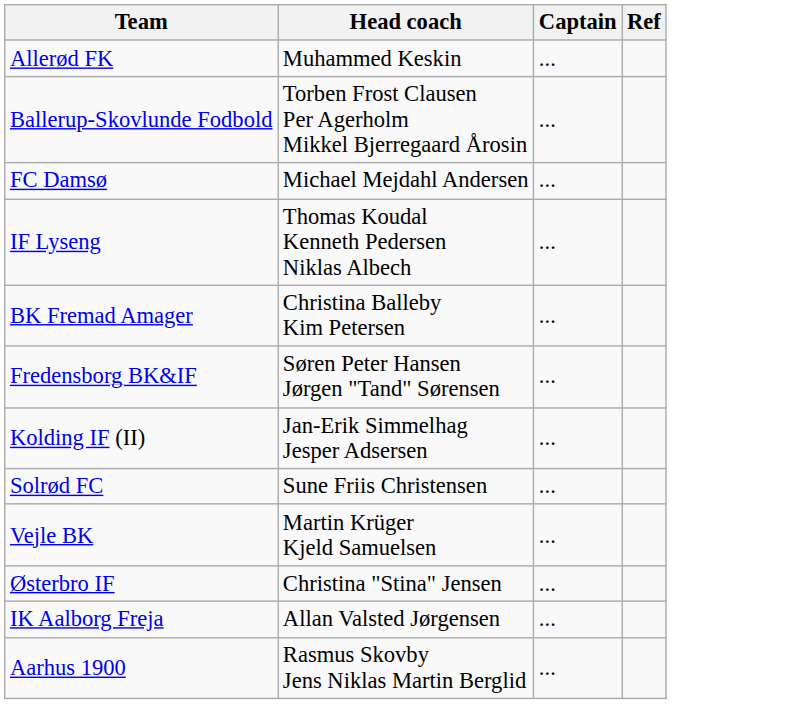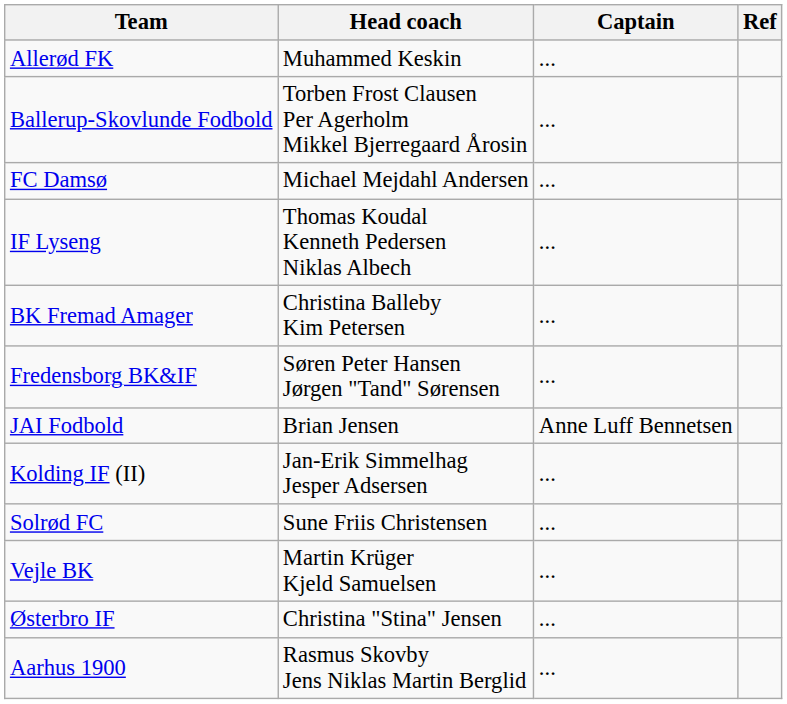+ row: JAI Fodbold | Brian Jensen | Anne Luff Bennetsen
- row: IK Aalborg Freja | Allan Valsted Jørgensen | ...
